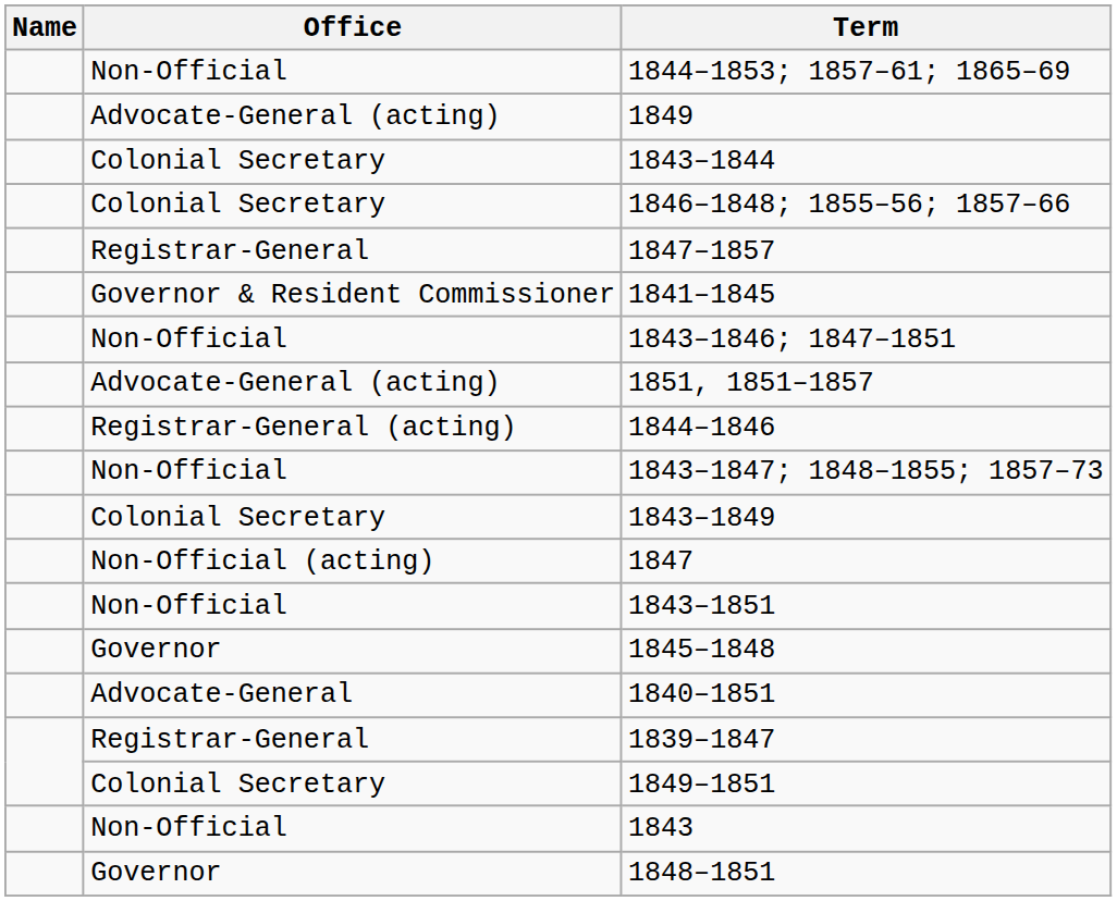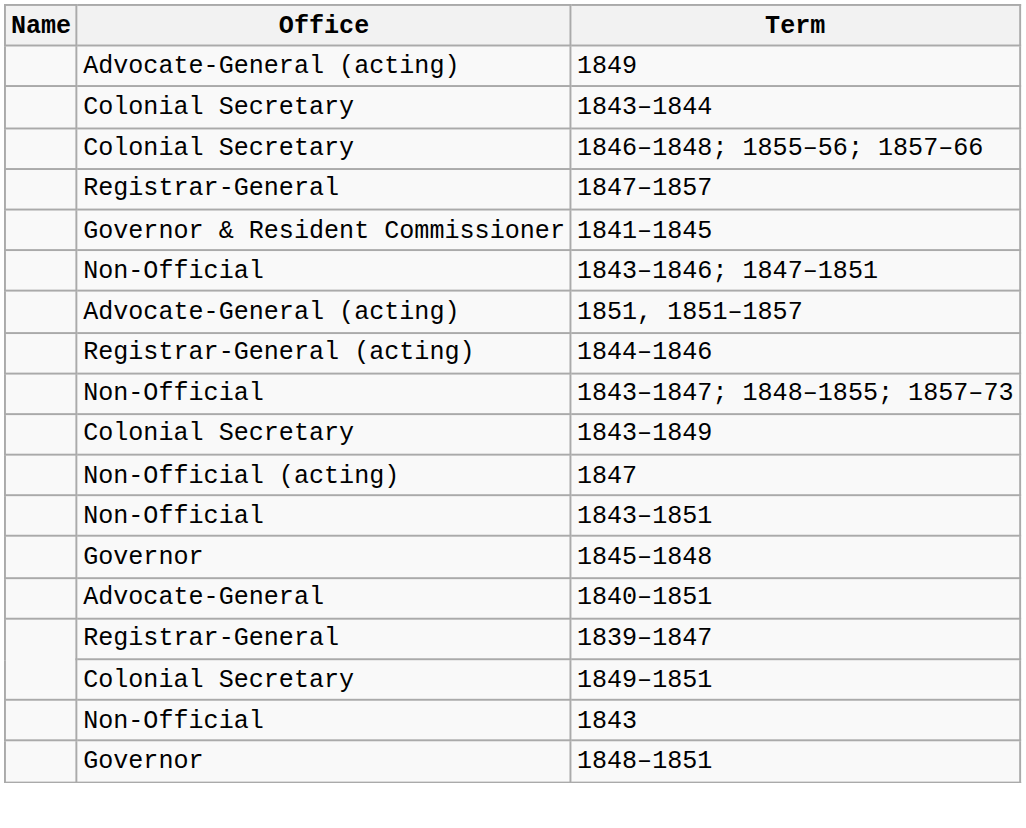- row: Non-Official | 1844–1853; 1857–61; 1865–69
